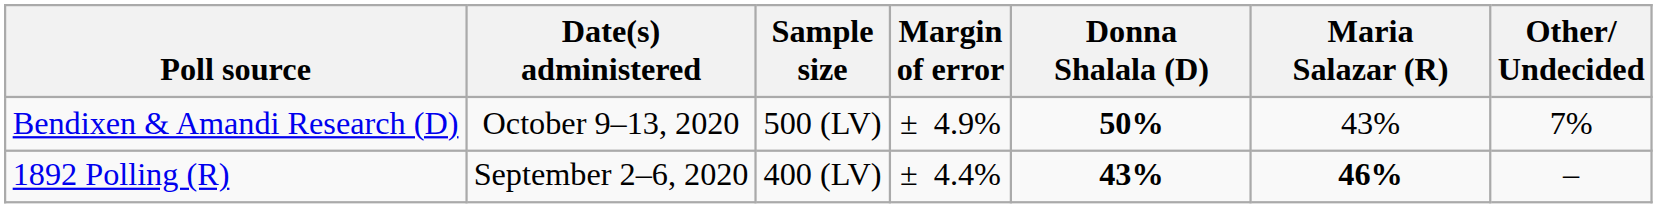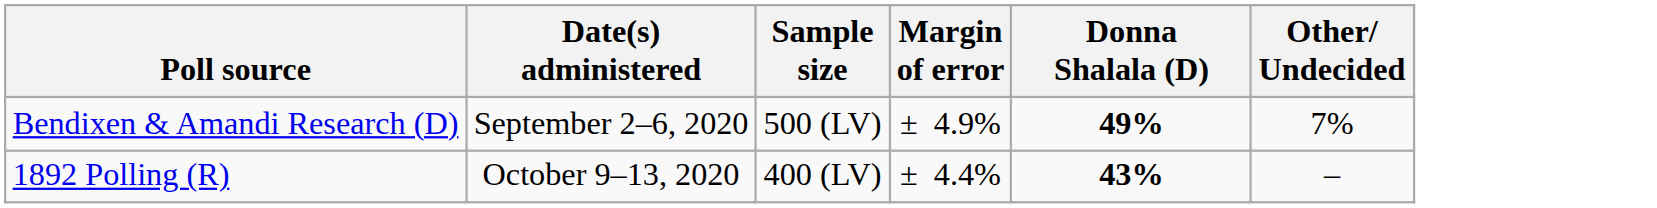- column: Maria Salazar (R) | 43% | 46%
Bendixen & Amandi Research (D) | Date(s) administered: October 9–13, 2020 -> September 2–6, 2020
Bendixen & Amandi Research (D) | Donna Shalala (D): 50% -> 49%
1892 Polling (R) | Date(s) administered: September 2–6, 2020 -> October 9–13, 2020
